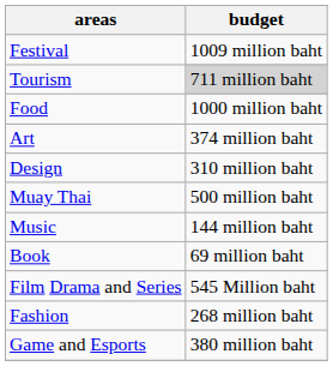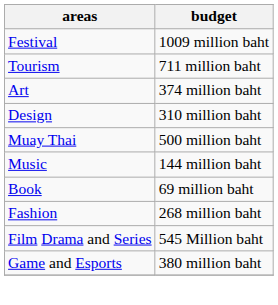Tourism | budget: lightgrey background -> no background
- row: Food | 1000 million baht
rows swapped: Film Drama and Series <-> Fashion
